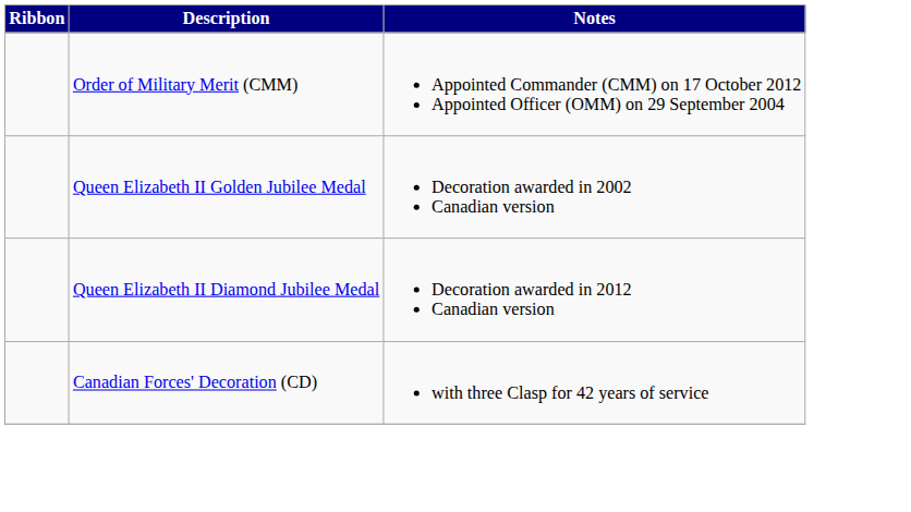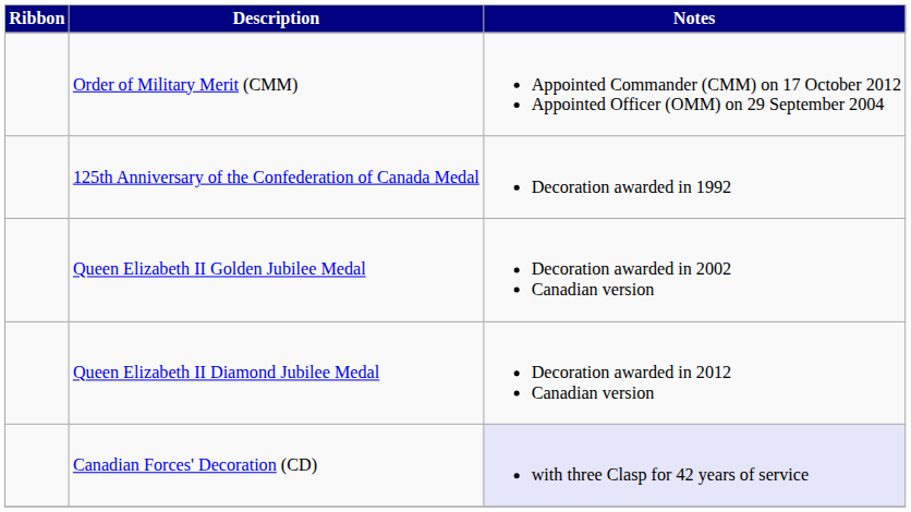+ row: 125th Anniversary of the Confederation of Canada Medal | Decoration awarded in 1992
Canadian Forces' Decoration (CD) | Notes: no background -> lavender background
